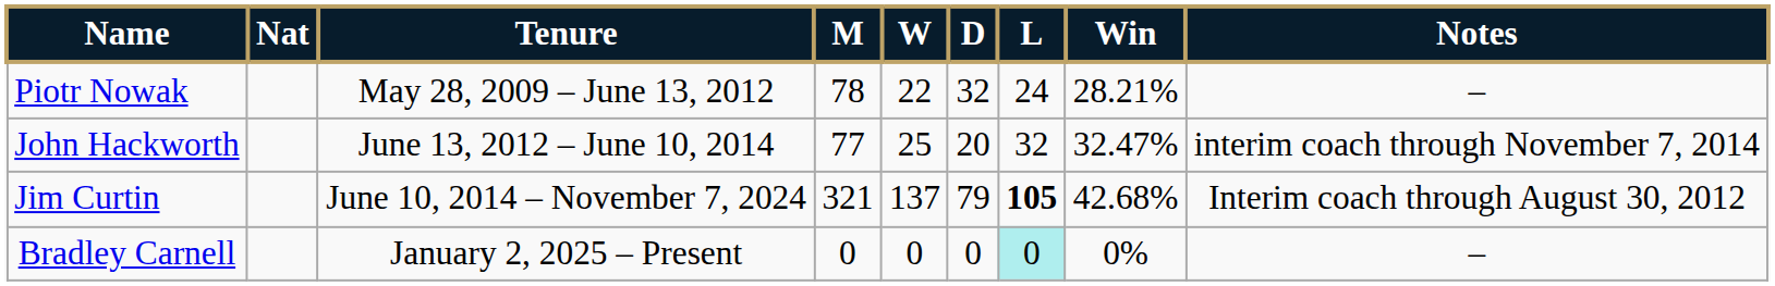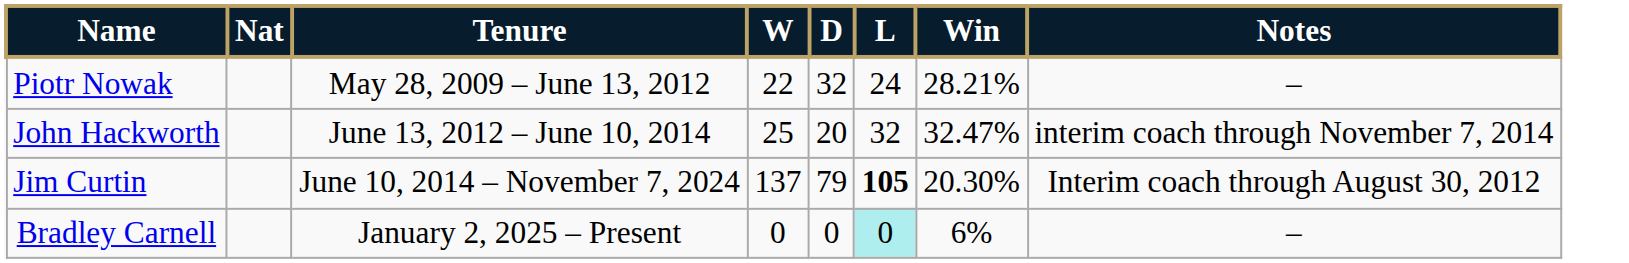- column: M | 78 | 77 | 321 | 0
Jim Curtin | Win: 42.68% -> 20.30%
Bradley Carnell | Win: 0% -> 6%
